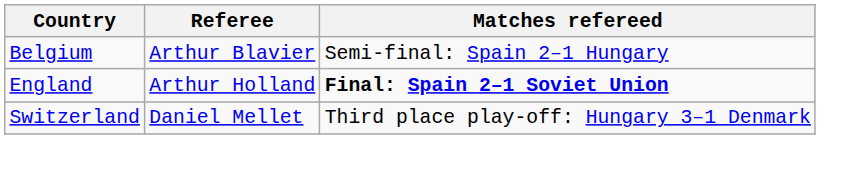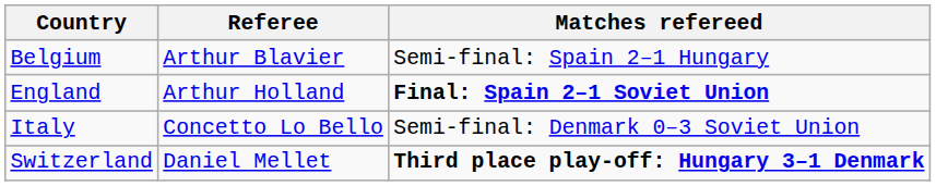+ row: Italy | Concetto Lo Bello | Semi-final: Denmark 0–3 Soviet Union
Switzerland | Matches refereed: normal -> bold
